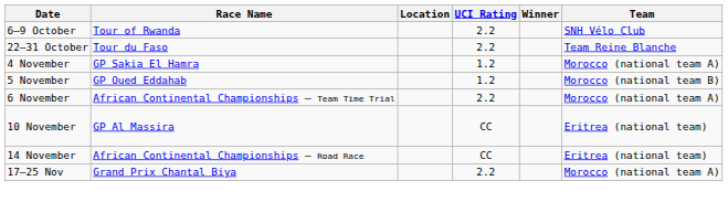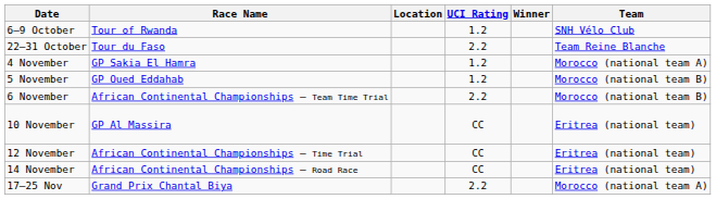6–9 October | UCI Rating: 2.2 -> 1.2
6 November | Team: Morocco (national team A) -> Morocco (national team B)
+ row: 12 November | African Continental Championships – Time Trial | CC | Eritrea (national team)
